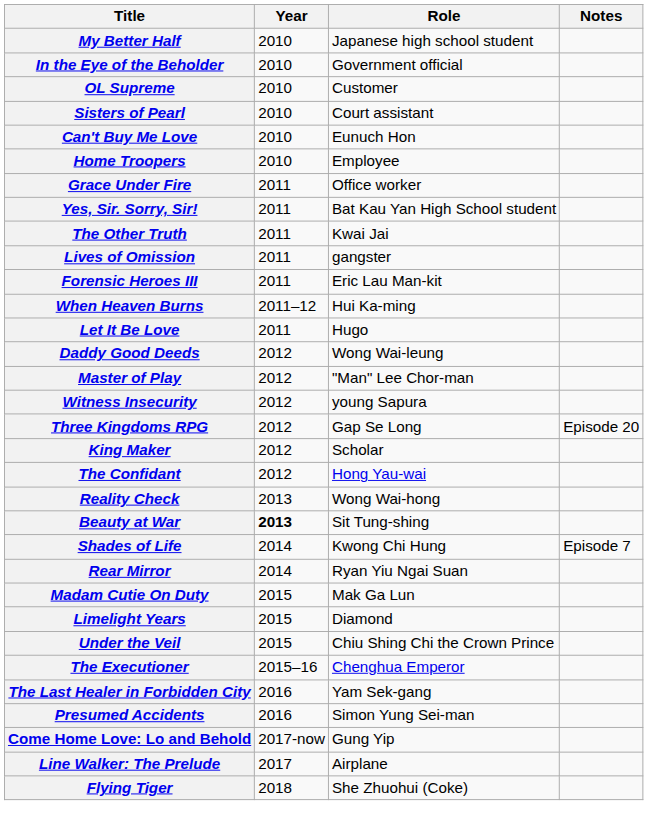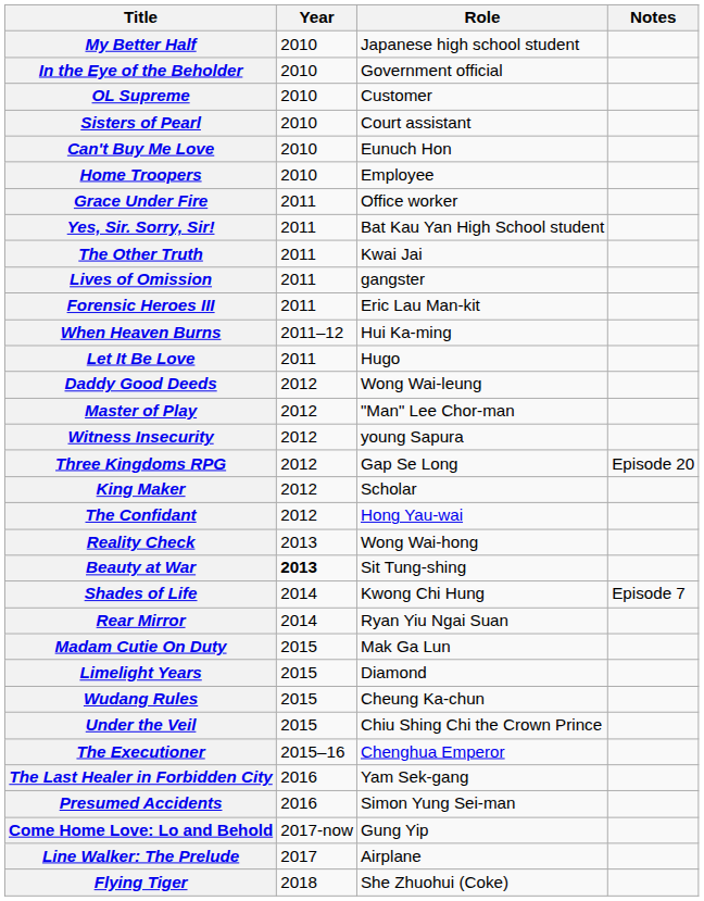+ row: Wudang Rules | 2015 | Cheung Ka-chun
